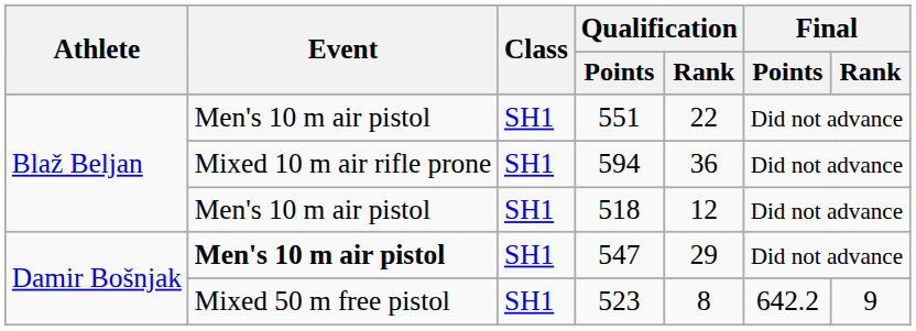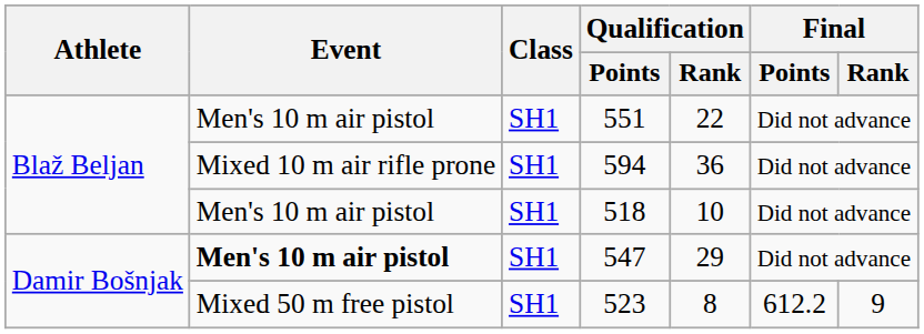518 | Qualification / Rank: 12 -> 10
523 | Final / Points: 642.2 -> 612.2
